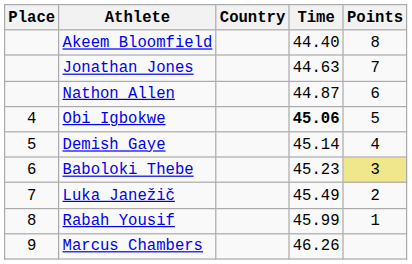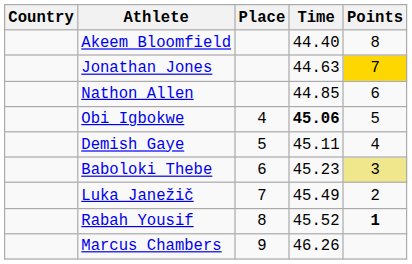columns swapped: Place <-> Country
Jonathan Jones | Points: no background -> gold background
Nathon Allen | Time: 44.87 -> 44.85
Demish Gaye | Time: 45.14 -> 45.11
Rabah Yousif | Time: 45.99 -> 45.52
Rabah Yousif | Points: normal -> bold
